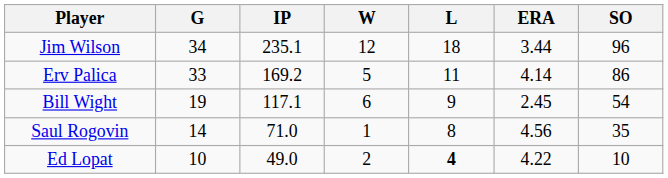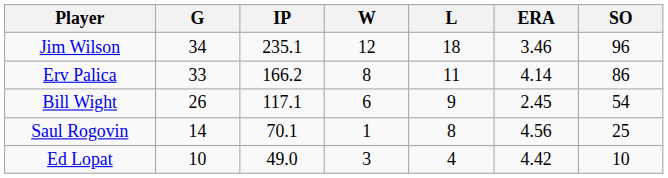Jim Wilson | ERA: 3.44 -> 3.46
Erv Palica | IP: 169.2 -> 166.2
Erv Palica | W: 5 -> 8
Bill Wight | G: 19 -> 26
Saul Rogovin | IP: 71.0 -> 70.1
Saul Rogovin | SO: 35 -> 25
Ed Lopat | W: 2 -> 3
Ed Lopat | L: bold -> normal
Ed Lopat | ERA: 4.22 -> 4.42
